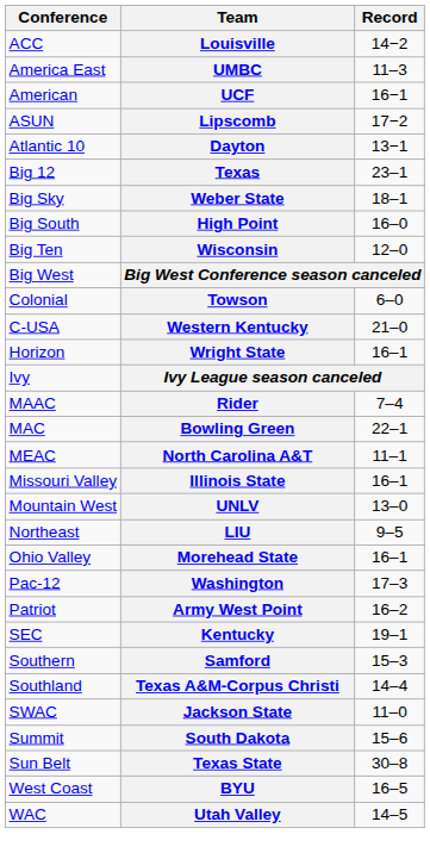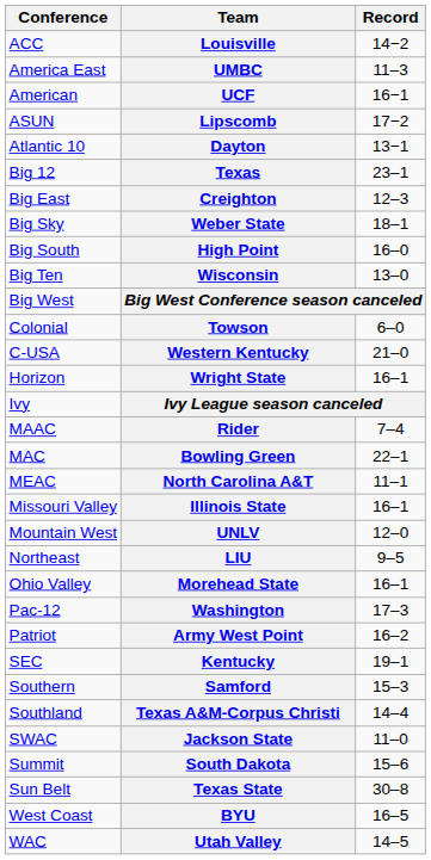+ row: Big East | Creighton | 12–3
Wisconsin | Record: 12–0 -> 13–0
UNLV | Record: 13–0 -> 12–0
